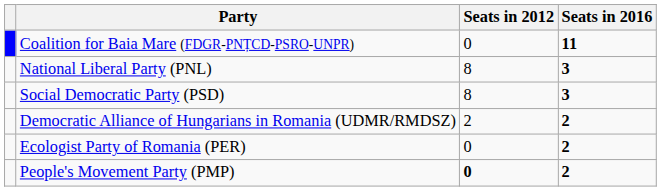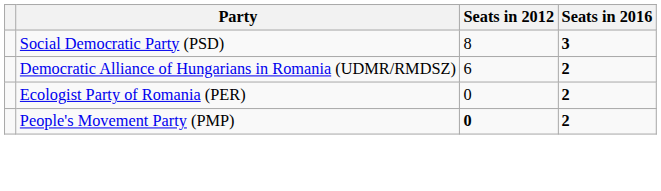- row: Coalition for Baia Mare (FDGR-PNȚCD-PSRO-UNPR) | 0 | 11
- row: National Liberal Party (PNL) | 8 | 3
Democratic Alliance of Hungarians in Romania (UDMR/RMDSZ) | Seats in 2012: 2 -> 6
